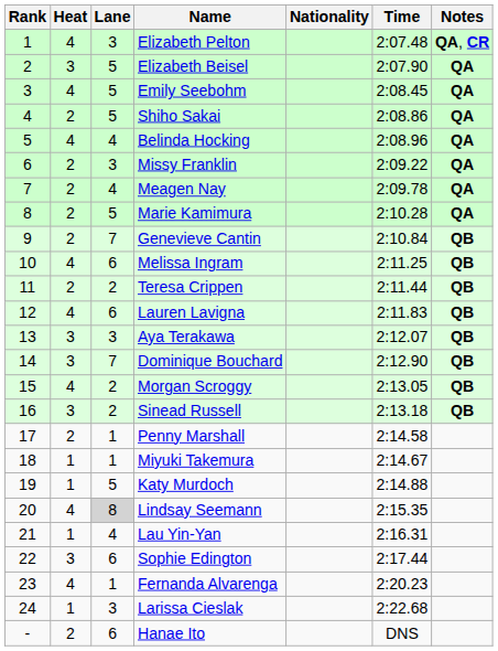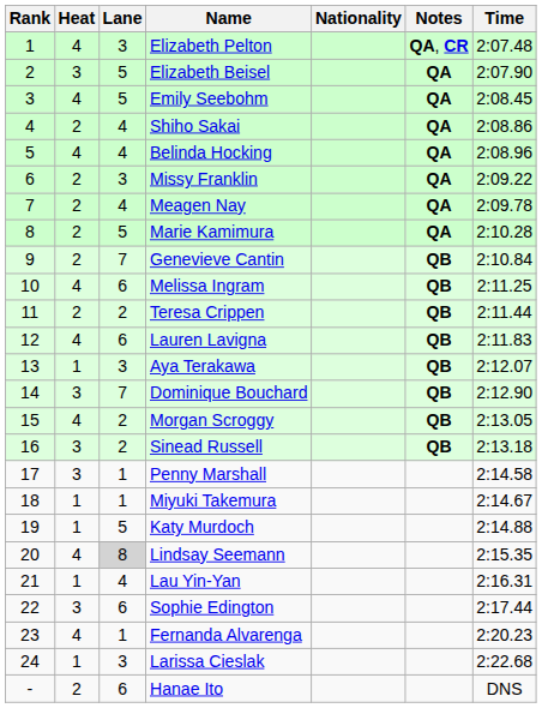columns swapped: Time <-> Notes
Shiho Sakai | Lane: 5 -> 4
Aya Terakawa | Heat: 3 -> 1
Penny Marshall | Heat: 2 -> 3
